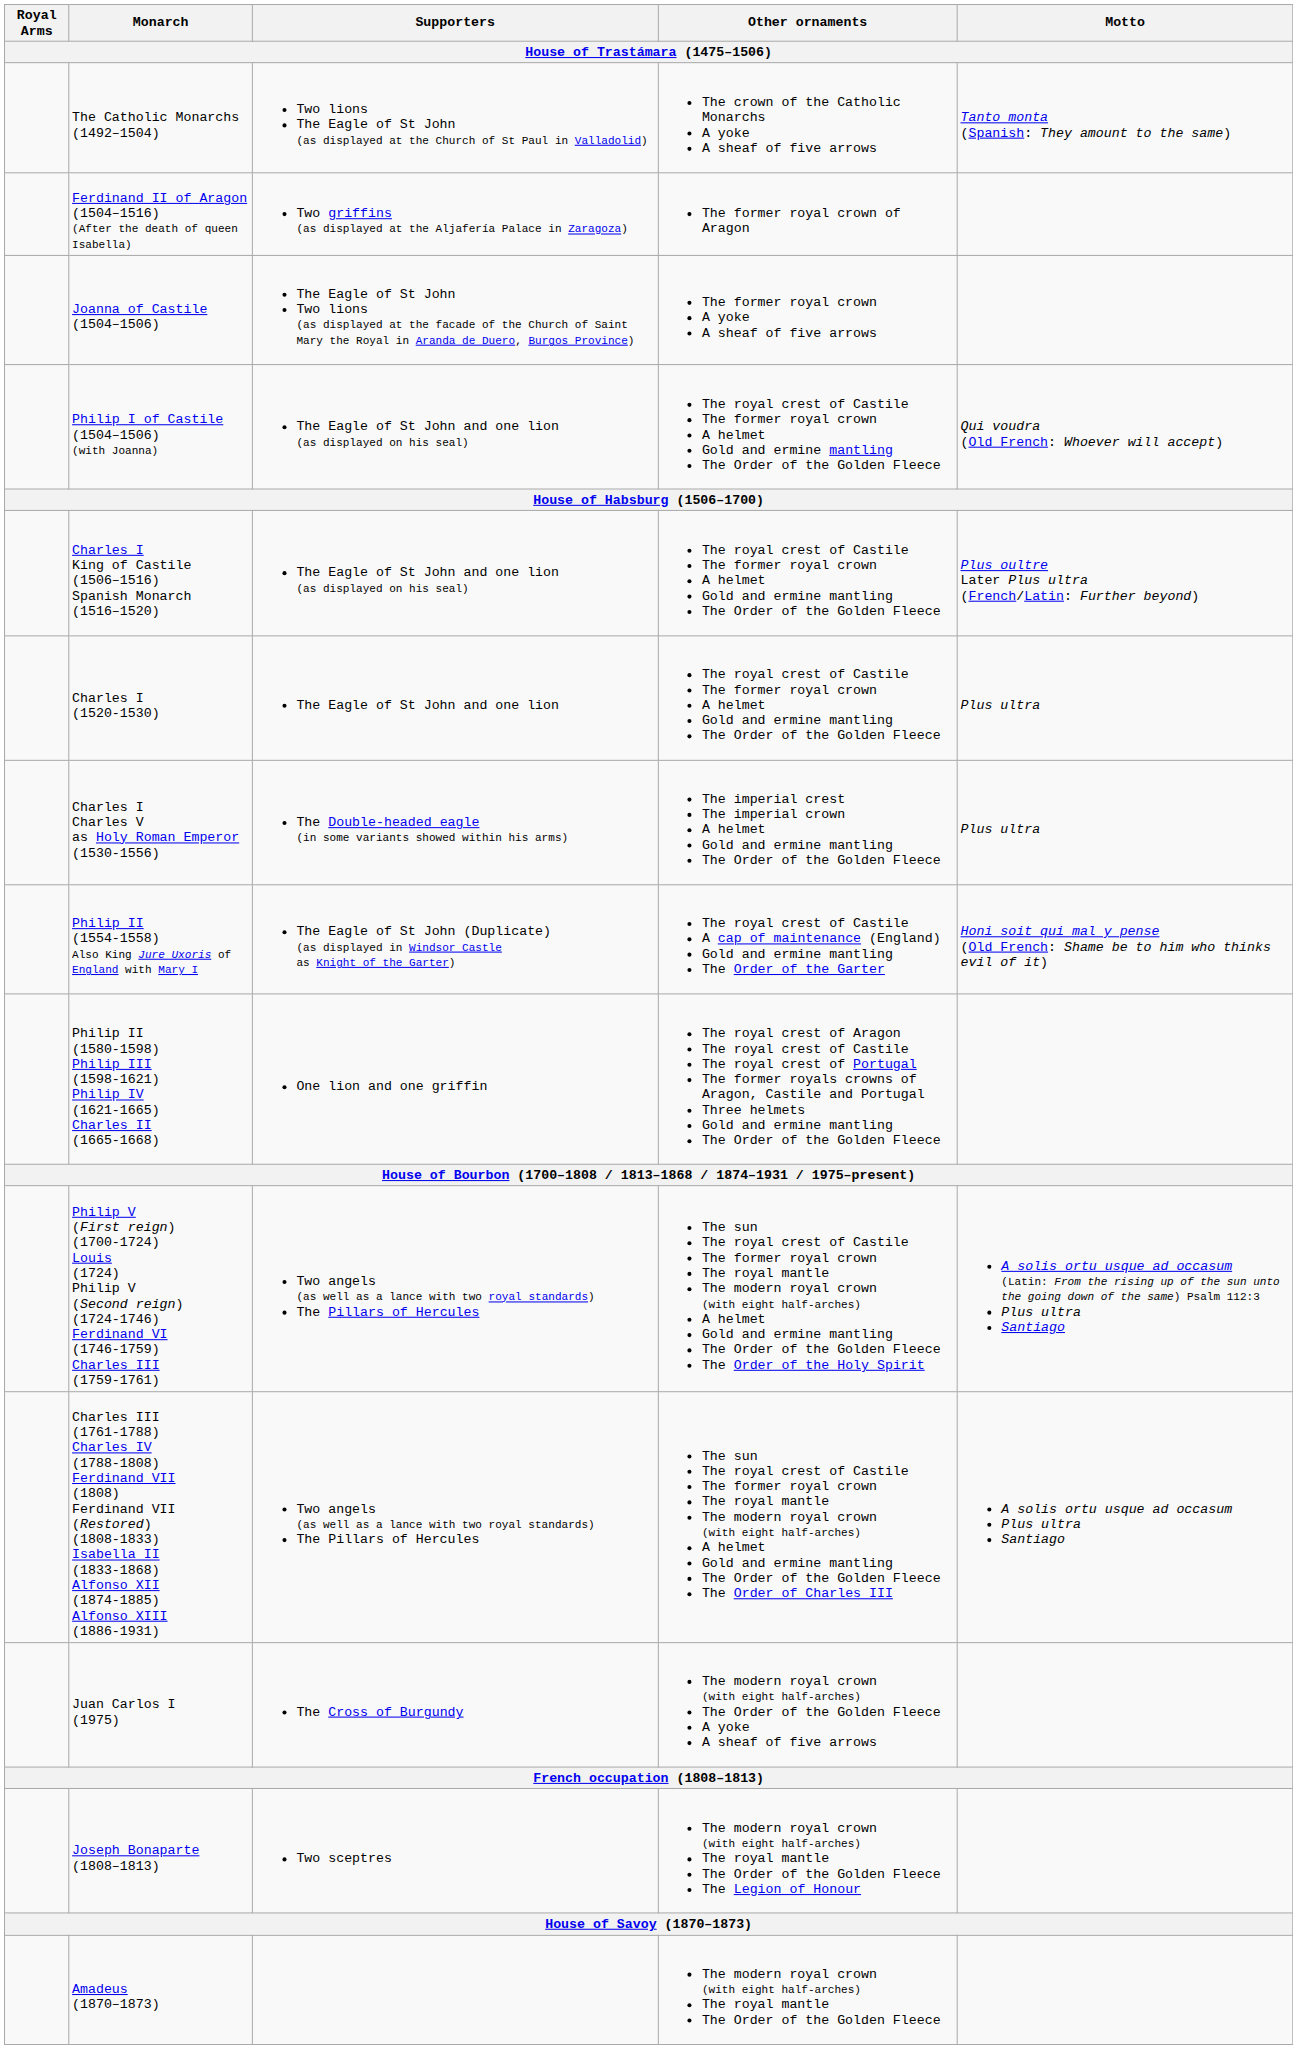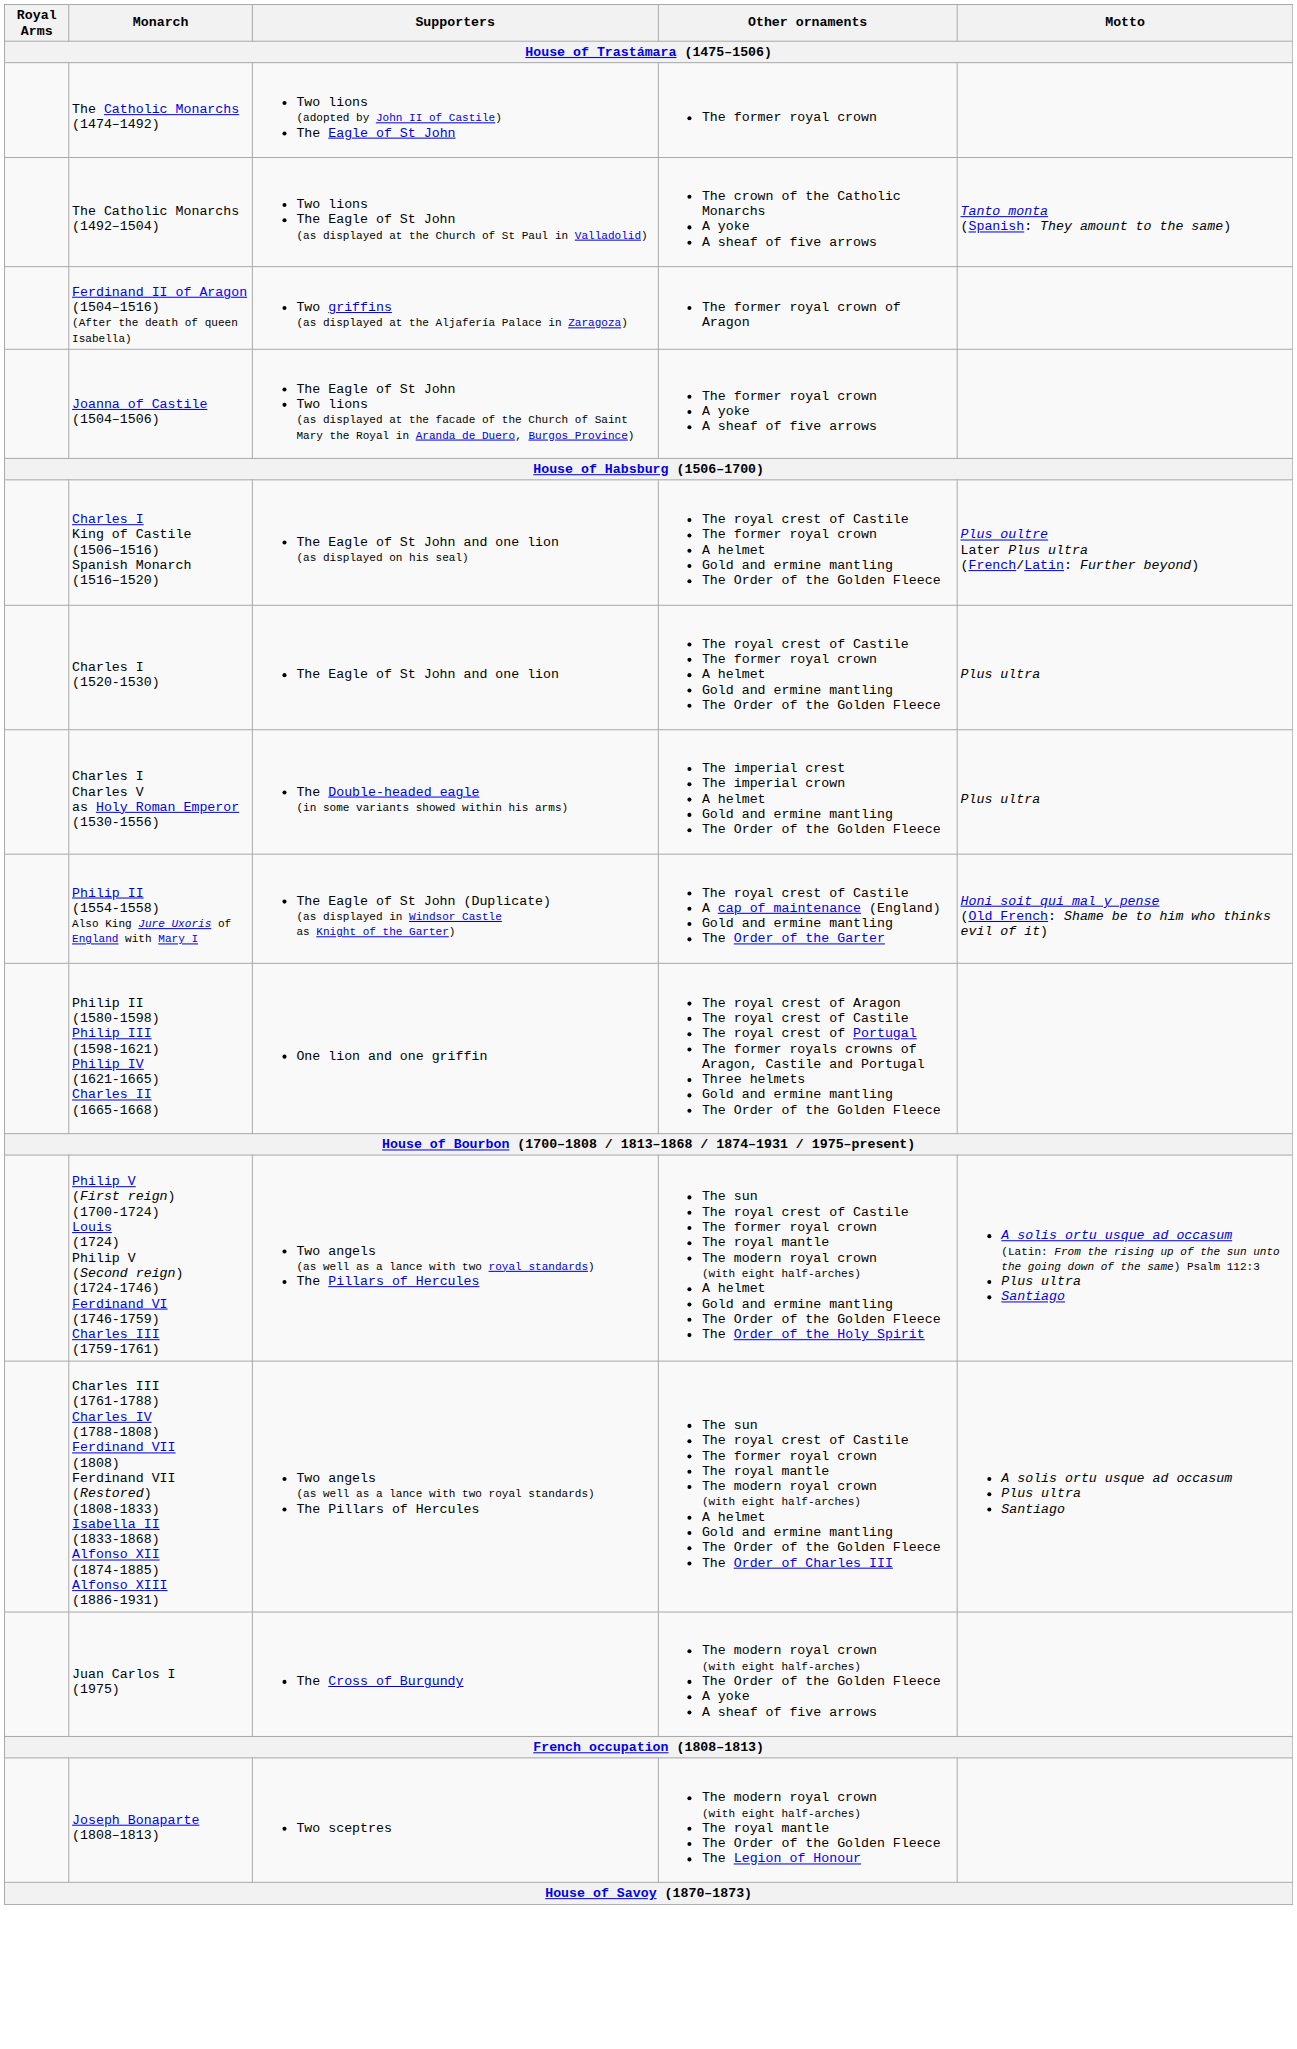+ row: The Catholic Monarchs (1474–1492) | Two lions (adopted by John II of Castile) The Eagle of St John | The former royal crown
- row: Philip I of Castile (1504–1506) (with Joanna) | The Eagle of St John and one lion (as displayed on his seal) | The royal crest of Castile The former royal crown A helmet Gold and ermine mantling The Order of the Golden Fleece | Qui voudra (Old French: Whoever will accept)
- row: Amadeus (1870–1873) | The modern royal crown (with eight half-arches) The royal mantle The Order of the Golden Fleece
